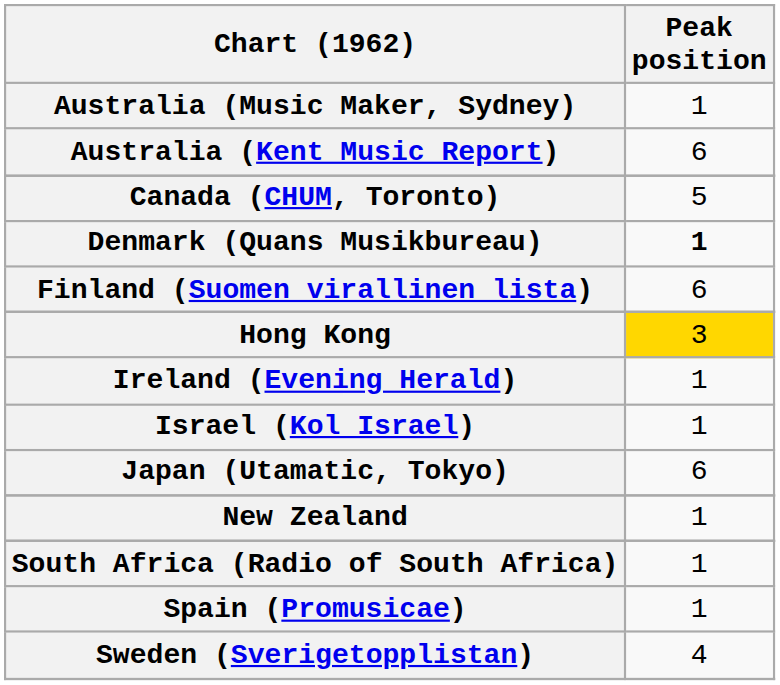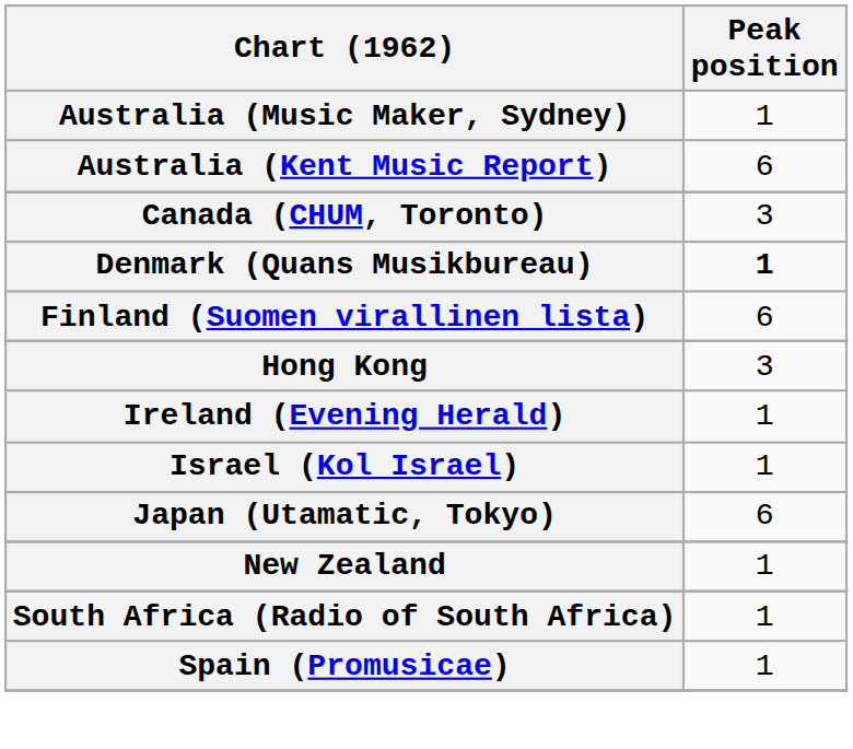Canada (CHUM, Toronto) | Peak position: 5 -> 3
Hong Kong | Peak position: gold background -> no background
- row: Sweden (Sverigetopplistan) | 4
